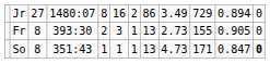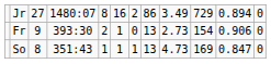Fr | column 3: 8 -> 9
Fr | column 6: 3 -> 1
Fr | column 7: 1 -> 0
Fr | column 10: 155 -> 154
Fr | column 11: 0.905 -> 0.906
So | column 10: 171 -> 169
So | column 12: bold -> normal
